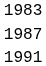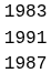rows swapped: 1987 <-> 1991
